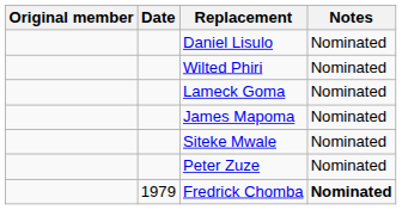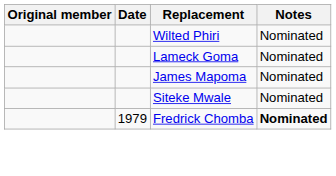- row: Daniel Lisulo | Nominated
- row: Peter Zuze | Nominated
